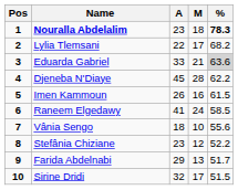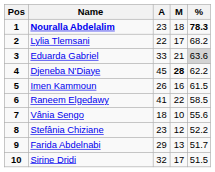Djeneba N'Diaye | M: normal -> bold
Raneem Elgedawy | M: 24 -> 22
